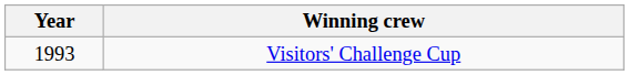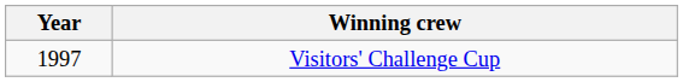Visitors' Challenge Cup | Year: 1993 -> 1997
